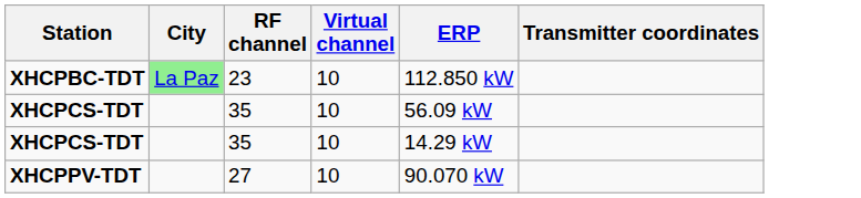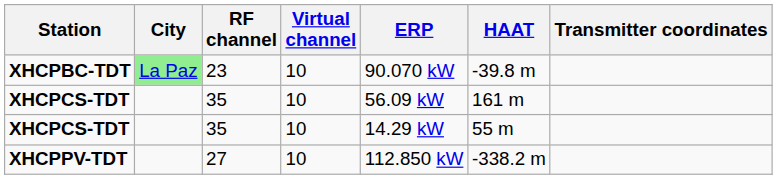+ column: HAAT | -39.8 m | 161 m | 55 m | -338.2 m
XHCPBC-TDT | ERP: 112.850 kW -> 90.070 kW
XHCPPV-TDT | ERP: 90.070 kW -> 112.850 kW
